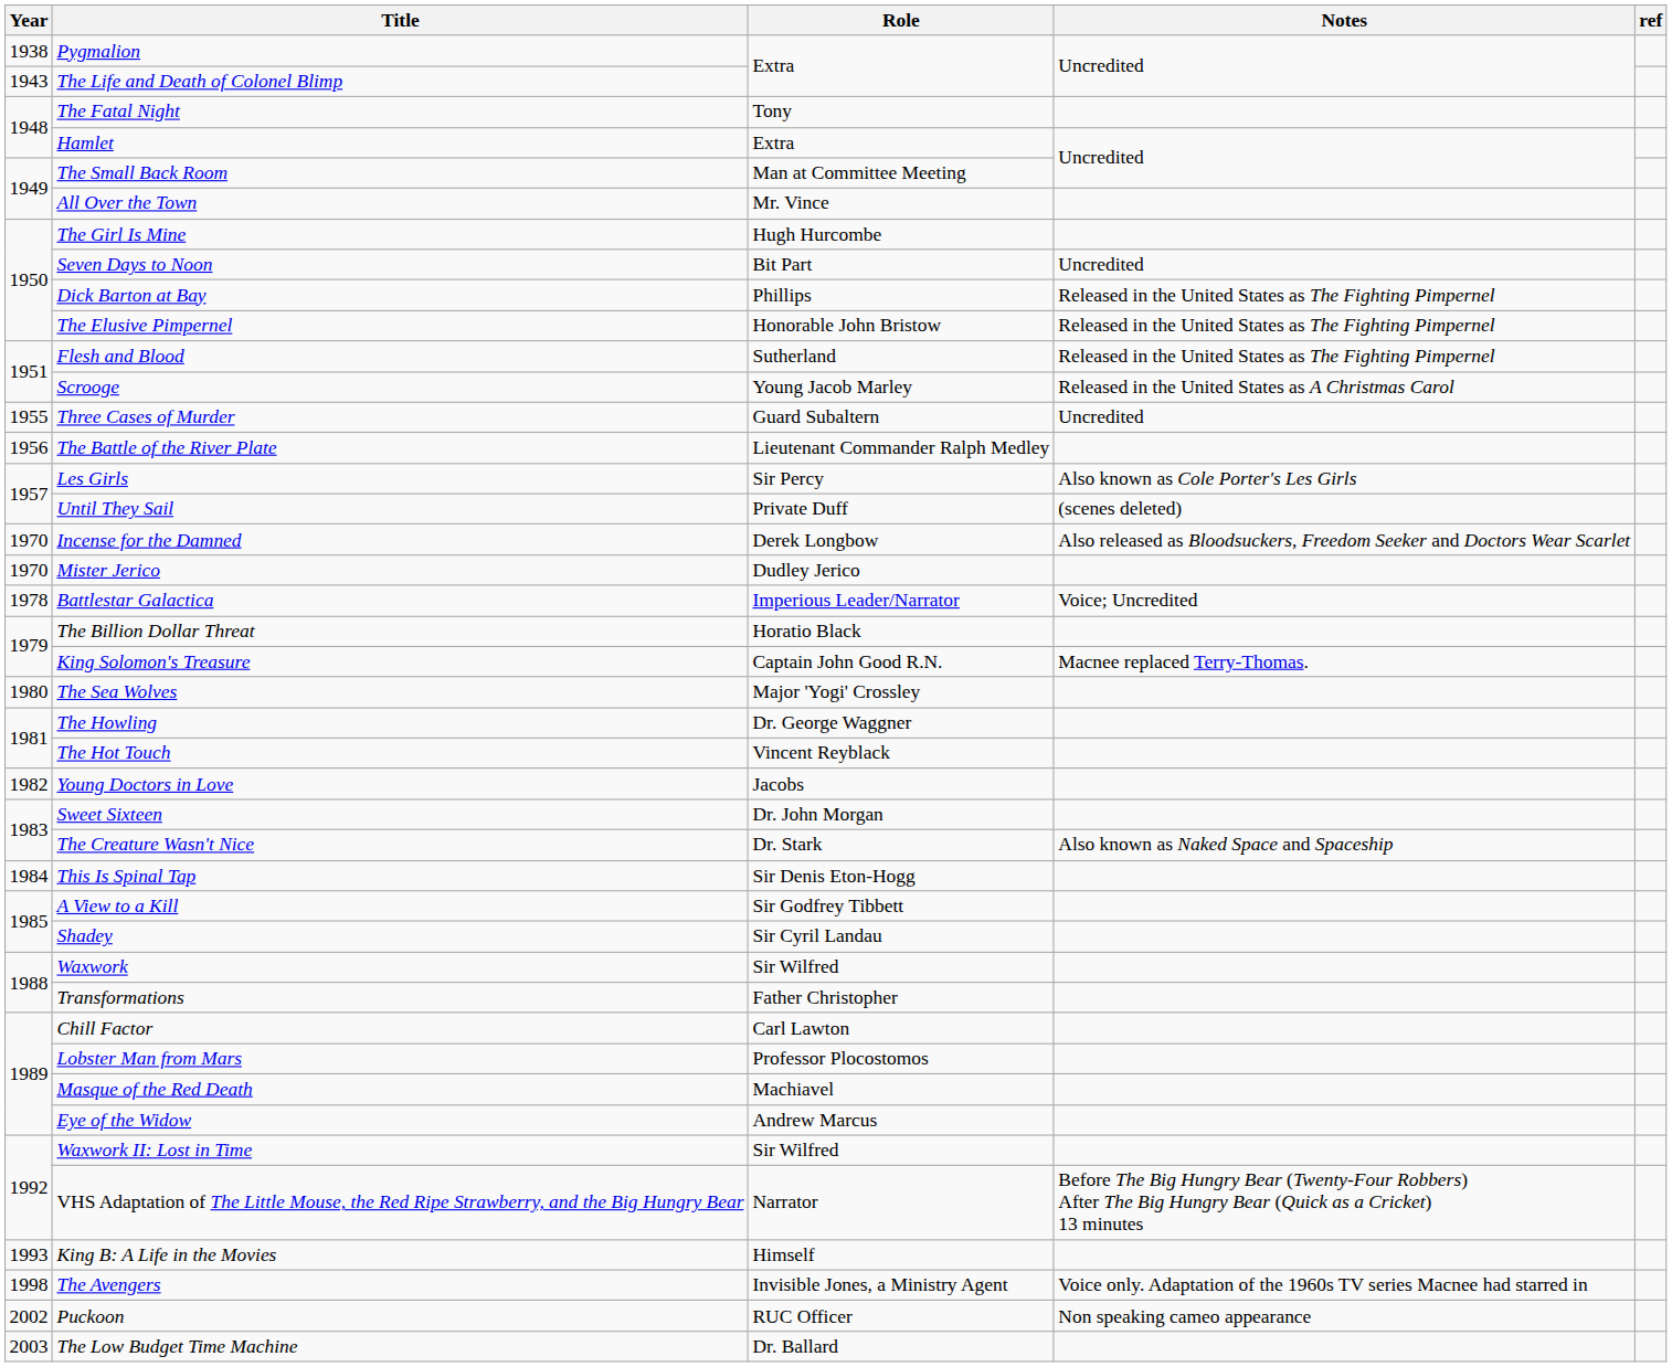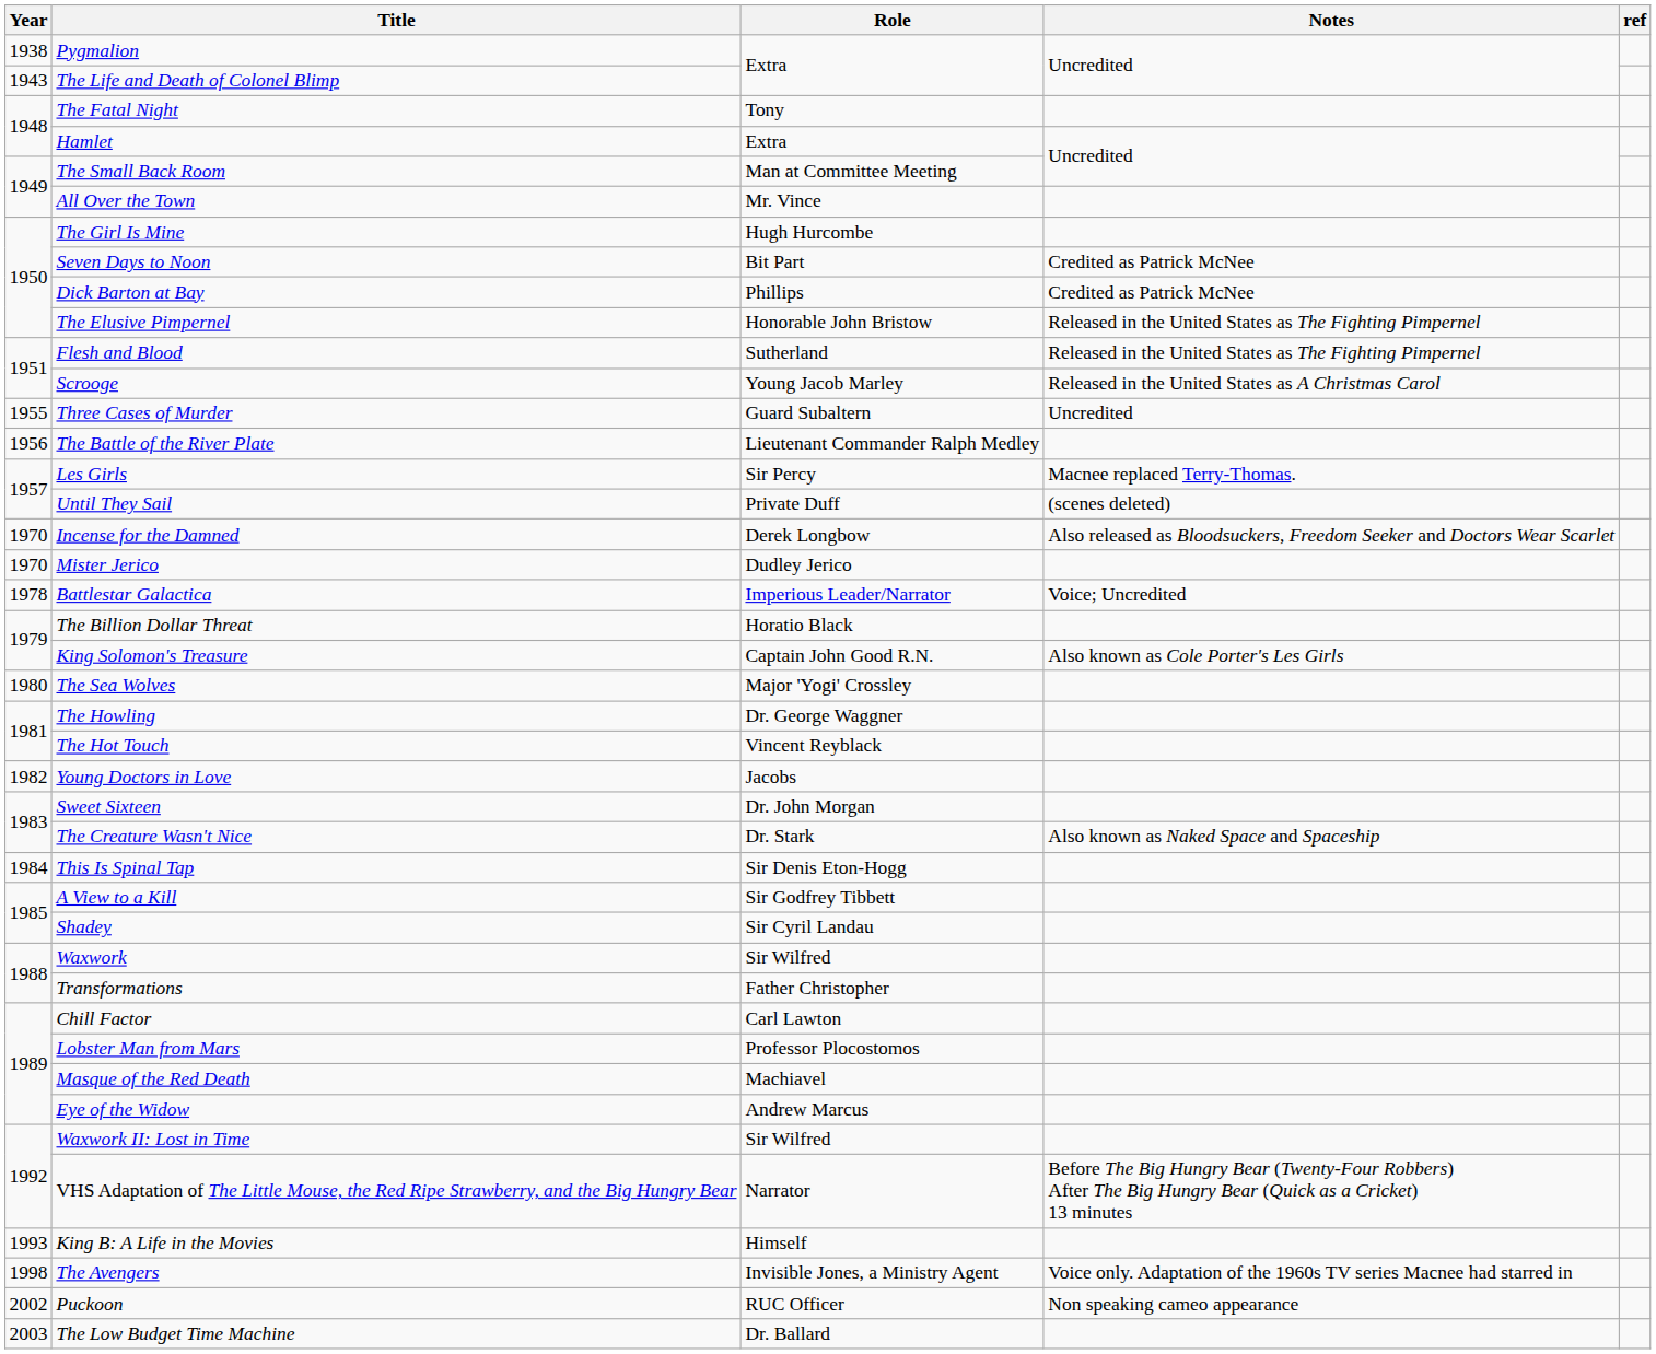Seven Days to Noon | Notes: Uncredited -> Credited as Patrick McNee
Dick Barton at Bay | Notes: Released in the United States as The Fighting Pimpernel -> Credited as Patrick McNee
Les Girls | Notes: Also known as Cole Porter's Les Girls -> Macnee replaced Terry-Thomas.
King Solomon's Treasure | Notes: Macnee replaced Terry-Thomas. -> Also known as Cole Porter's Les Girls
